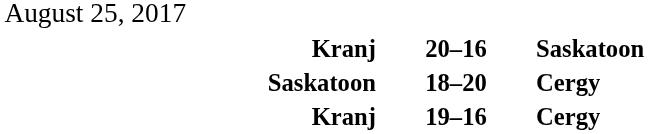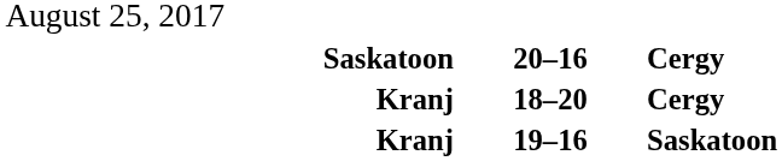20–16 | column 1: Kranj -> Saskatoon
20–16 | column 5: Saskatoon -> Cergy
18–20 | column 1: Saskatoon -> Kranj
19–16 | column 5: Cergy -> Saskatoon
